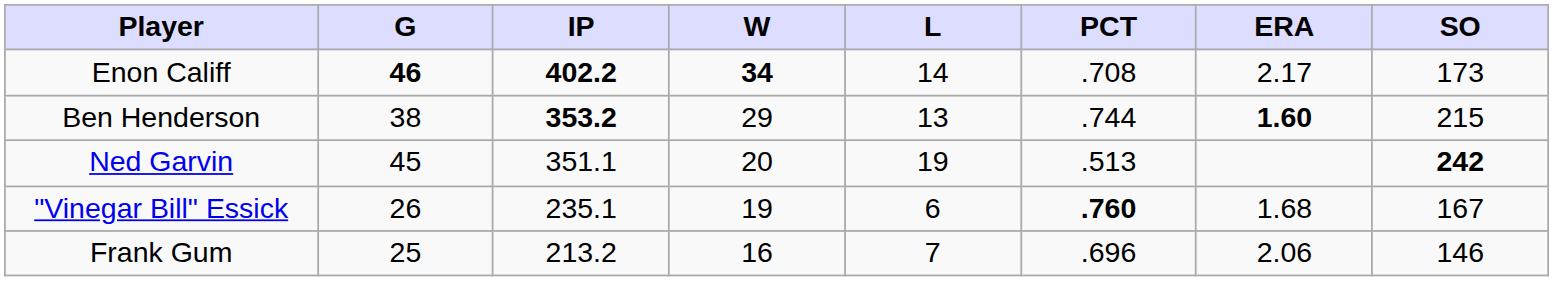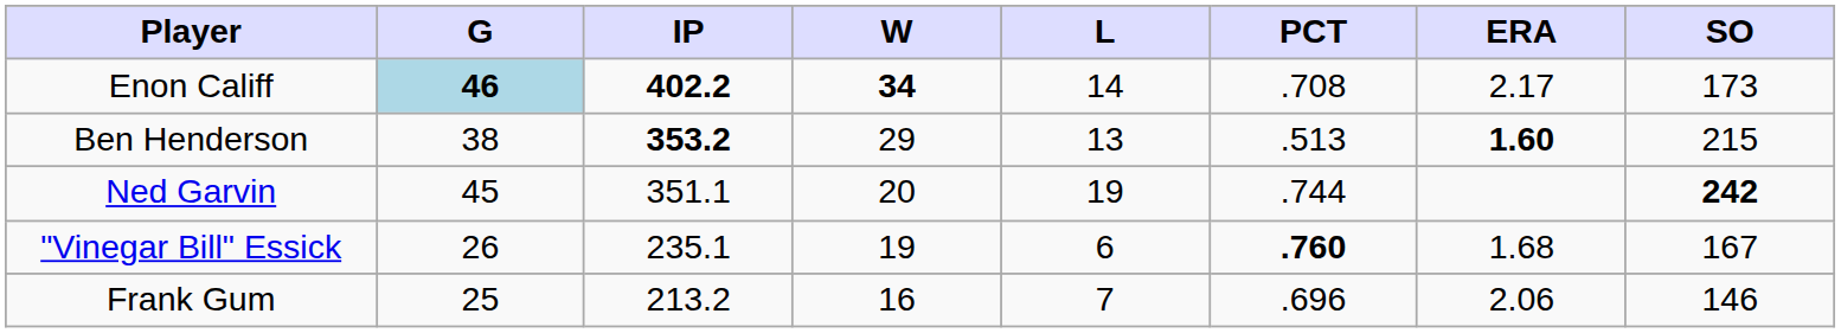Enon Califf | G: no background -> lightblue background
Ben Henderson | PCT: .744 -> .513
Ned Garvin | PCT: .513 -> .744
